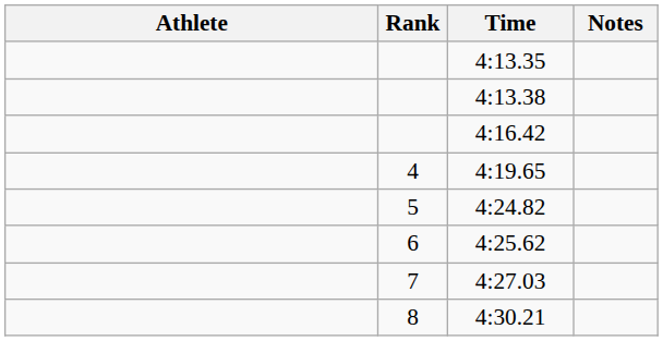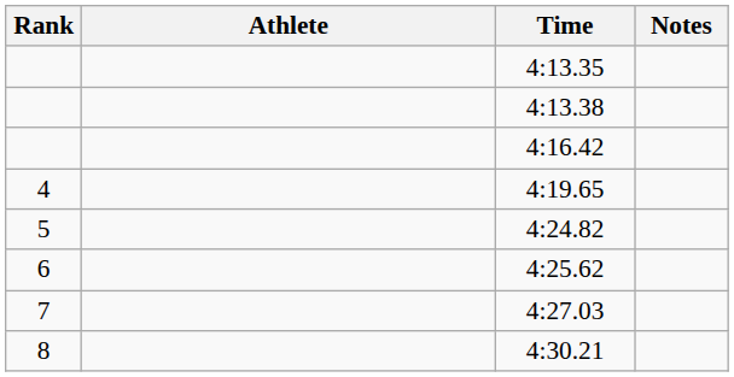columns swapped: Rank <-> Athlete
